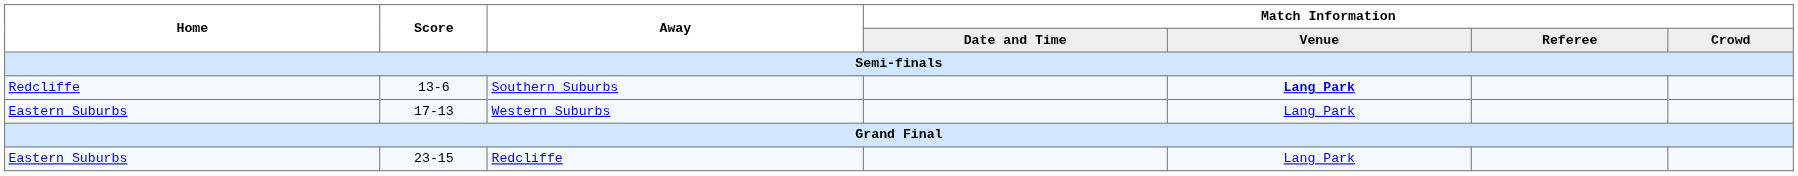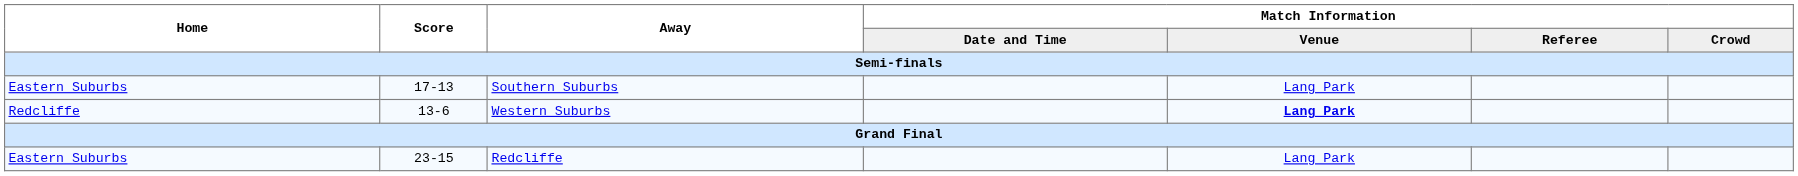Southern Suburbs | Home: Redcliffe -> Eastern Suburbs
Southern Suburbs | Score: 13-6 -> 17-13
Southern Suburbs | Match Information / Venue: bold -> normal
Western Suburbs | Home: Eastern Suburbs -> Redcliffe
Western Suburbs | Score: 17-13 -> 13-6
Western Suburbs | Match Information / Venue: normal -> bold
